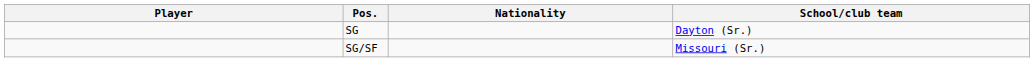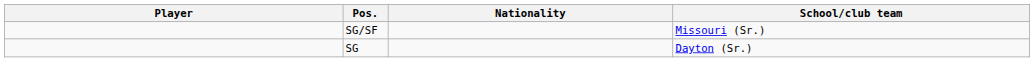rows swapped: SG <-> SG/SF
